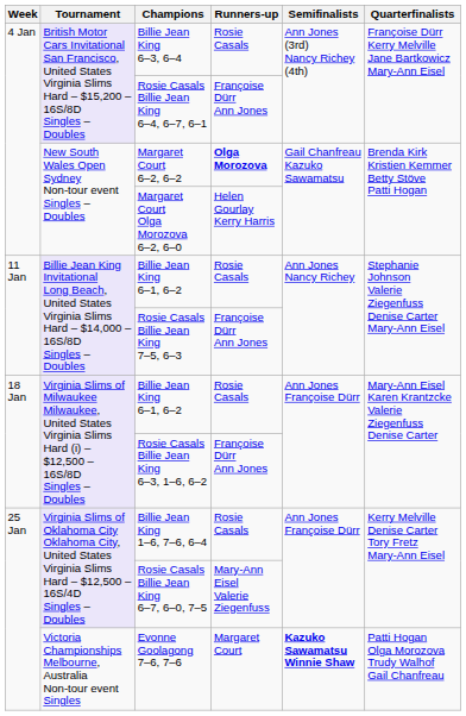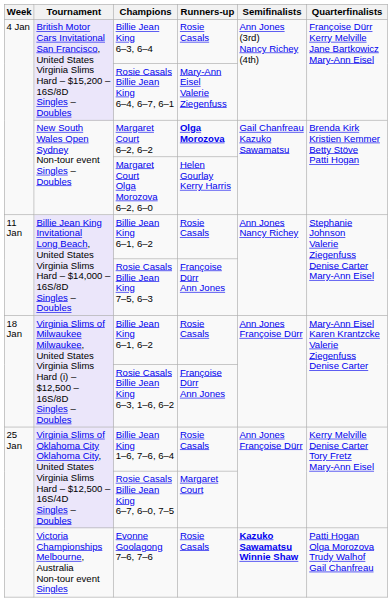Rosie Casals Billie Jean King 6–4, 6–7, 6–1 | Runners-up: Françoise Dürr Ann Jones -> Mary-Ann Eisel Valerie Ziegenfuss
Rosie Casals Billie Jean King 6–7, 6–0, 7–5 | Runners-up: Mary-Ann Eisel Valerie Ziegenfuss -> Margaret Court
Evonne Goolagong 7–6, 7–6 | Runners-up: Margaret Court -> Rosie Casals
